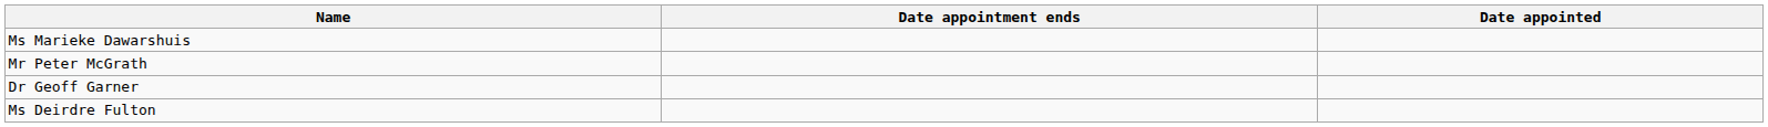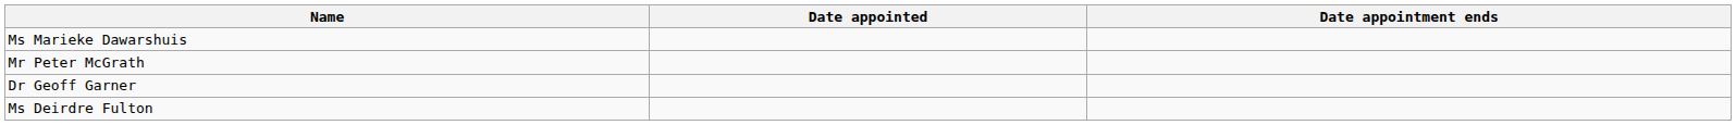columns swapped: Date appointed <-> Date appointment ends
